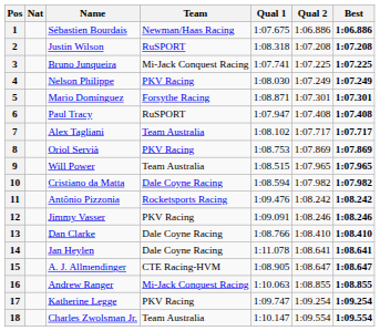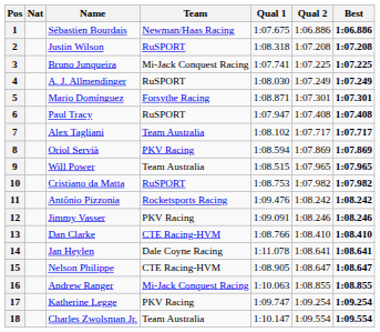4 | Name: Nelson Philippe -> A. J. Allmendinger
4 | Team: PKV Racing -> RuSPORT
8 | Qual 1: 1:08.753 -> 1:08.594
10 | Team: Dale Coyne Racing -> RuSPORT
10 | Qual 1: 1:08.594 -> 1:08.753
13 | Team: Dale Coyne Racing -> CTE Racing-HVM
15 | Name: A. J. Allmendinger -> Nelson Philippe
